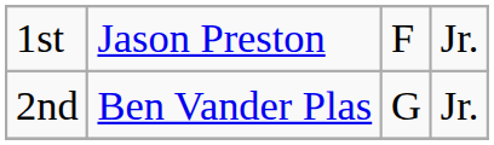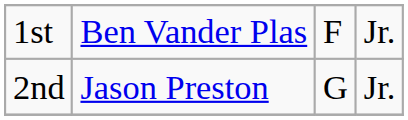1st | column 2: Jason Preston -> Ben Vander Plas
2nd | column 2: Ben Vander Plas -> Jason Preston
